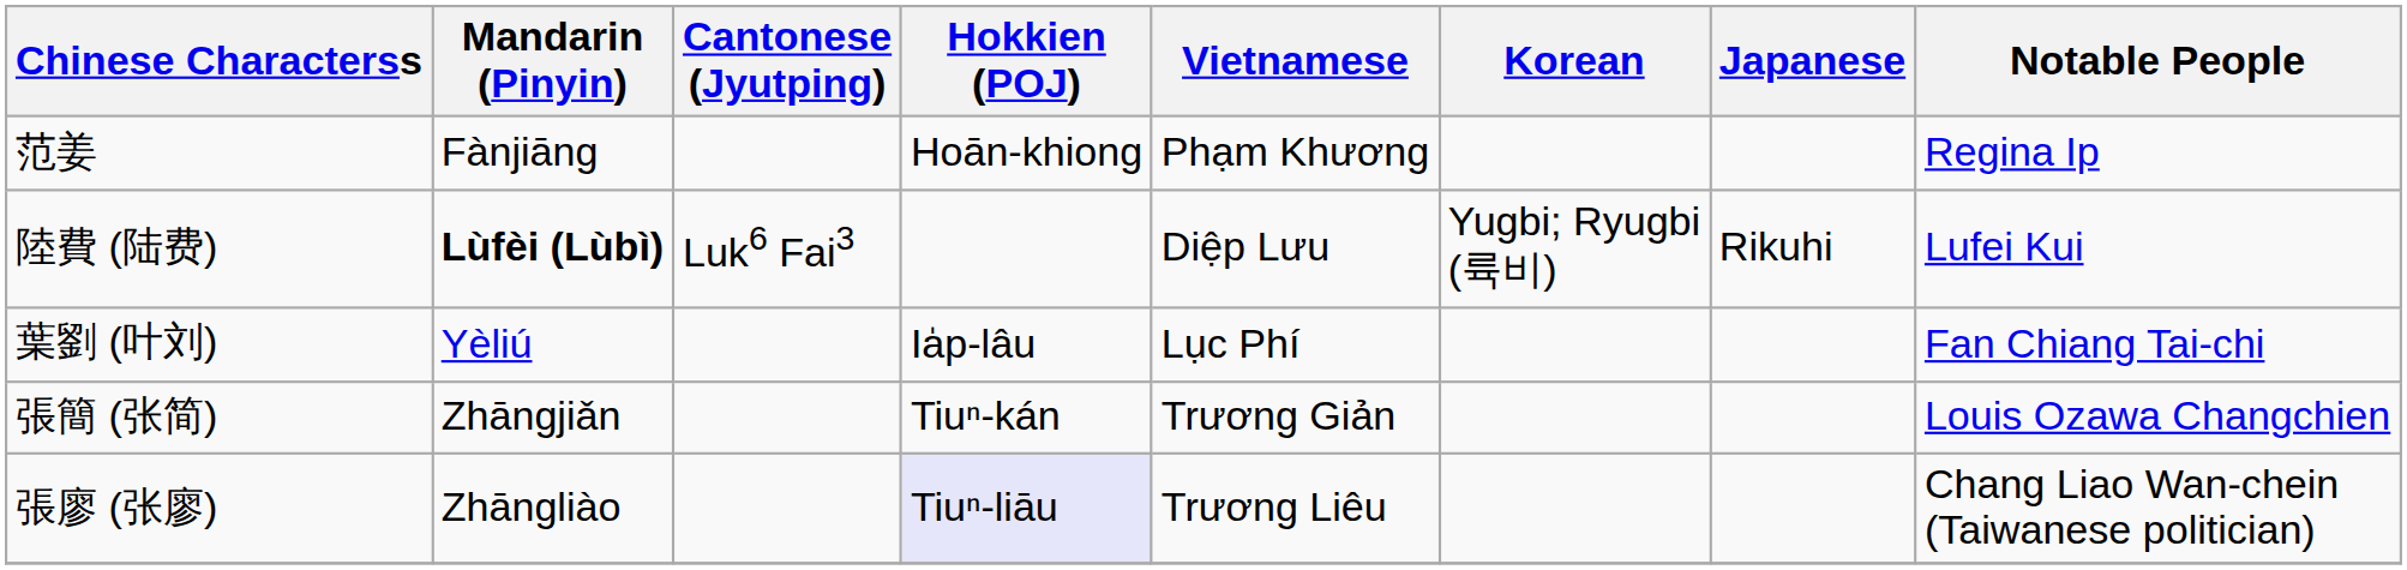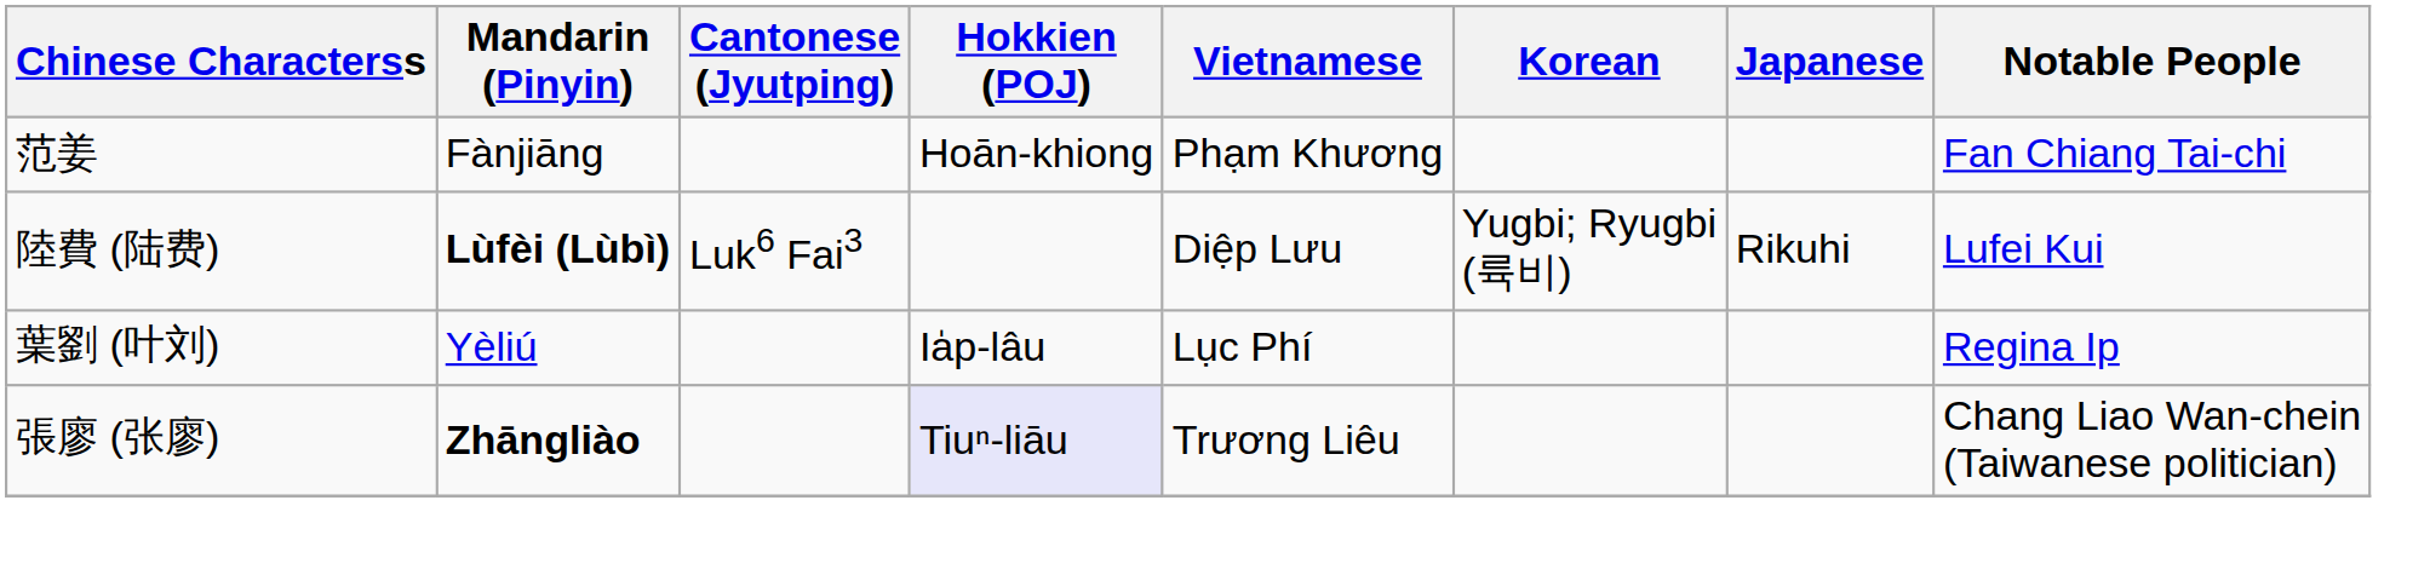范姜 | Notable People: Regina Ip -> Fan Chiang Tai-chi
葉劉 (叶刘) | Notable People: Fan Chiang Tai-chi -> Regina Ip
- row: 張簡 (张简) | Zhāngjiǎn | Tiuⁿ-kán | Trương Giản | Louis Ozawa Changchien
張廖 (张廖) | Mandarin (Pinyin): normal -> bold
